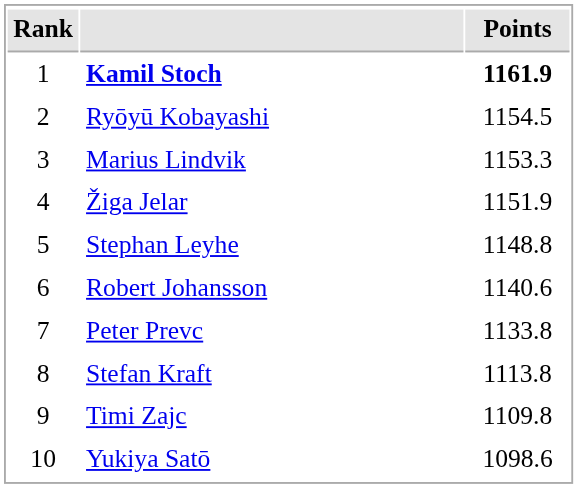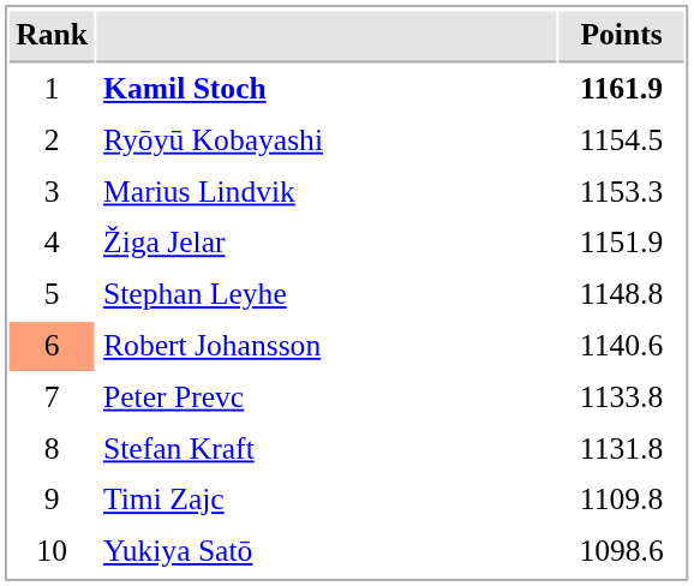Robert Johansson | Rank: no background -> lightsalmon background
Stefan Kraft | Points: 1113.8 -> 1131.8
